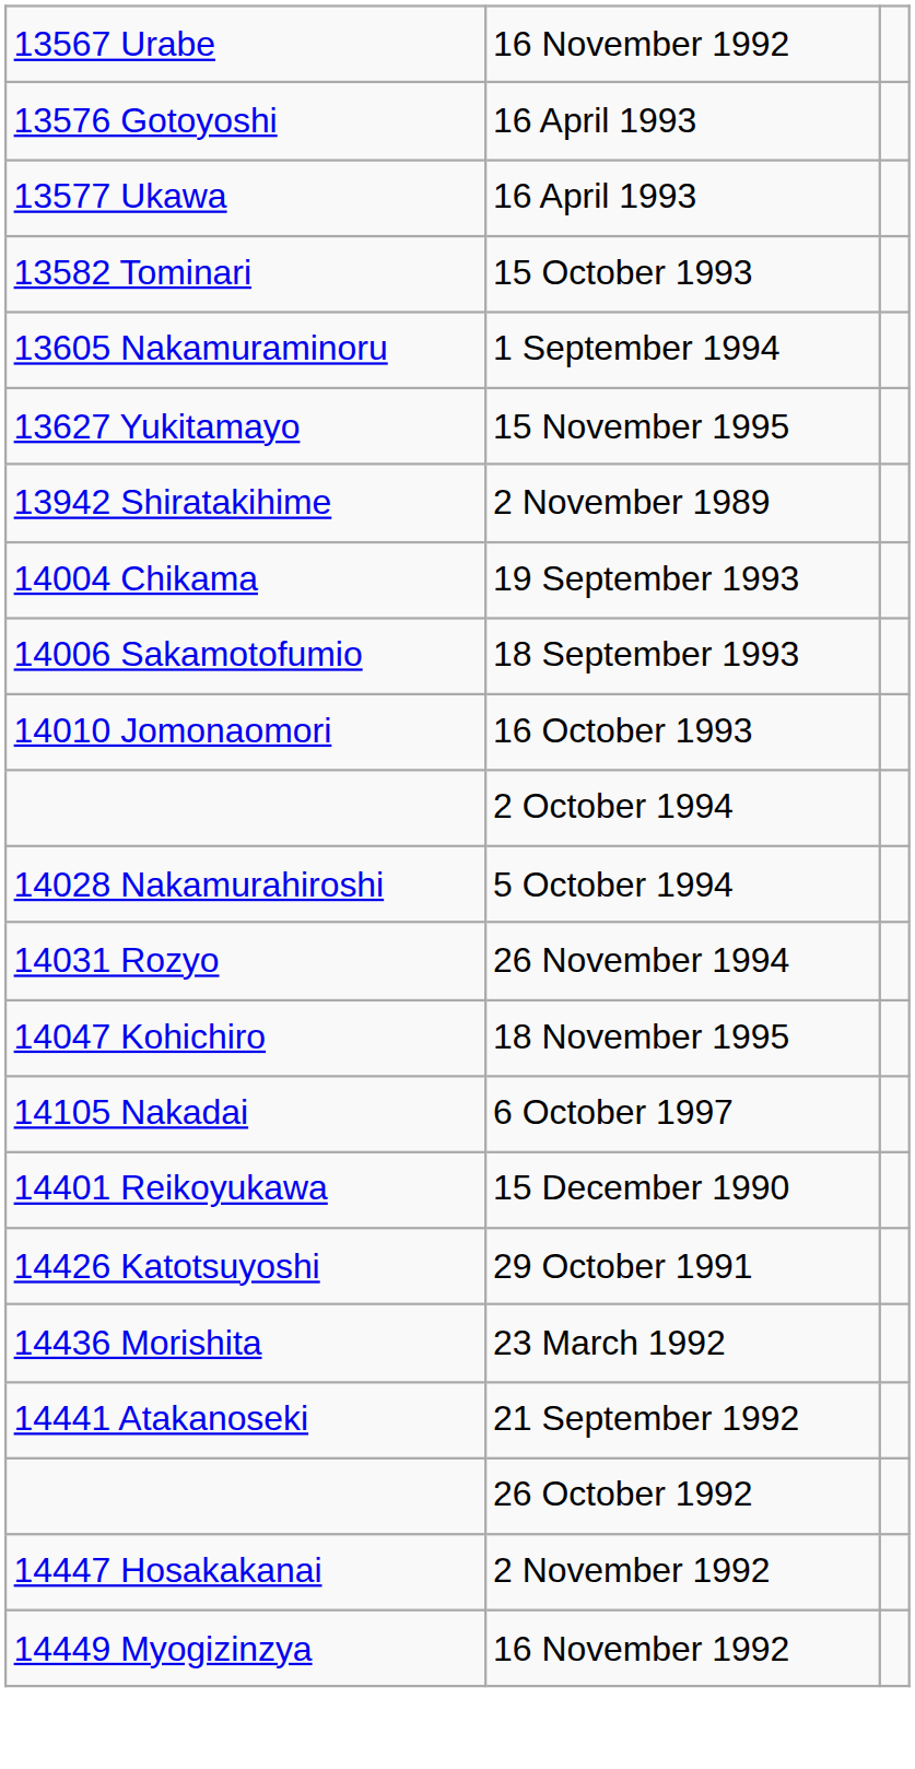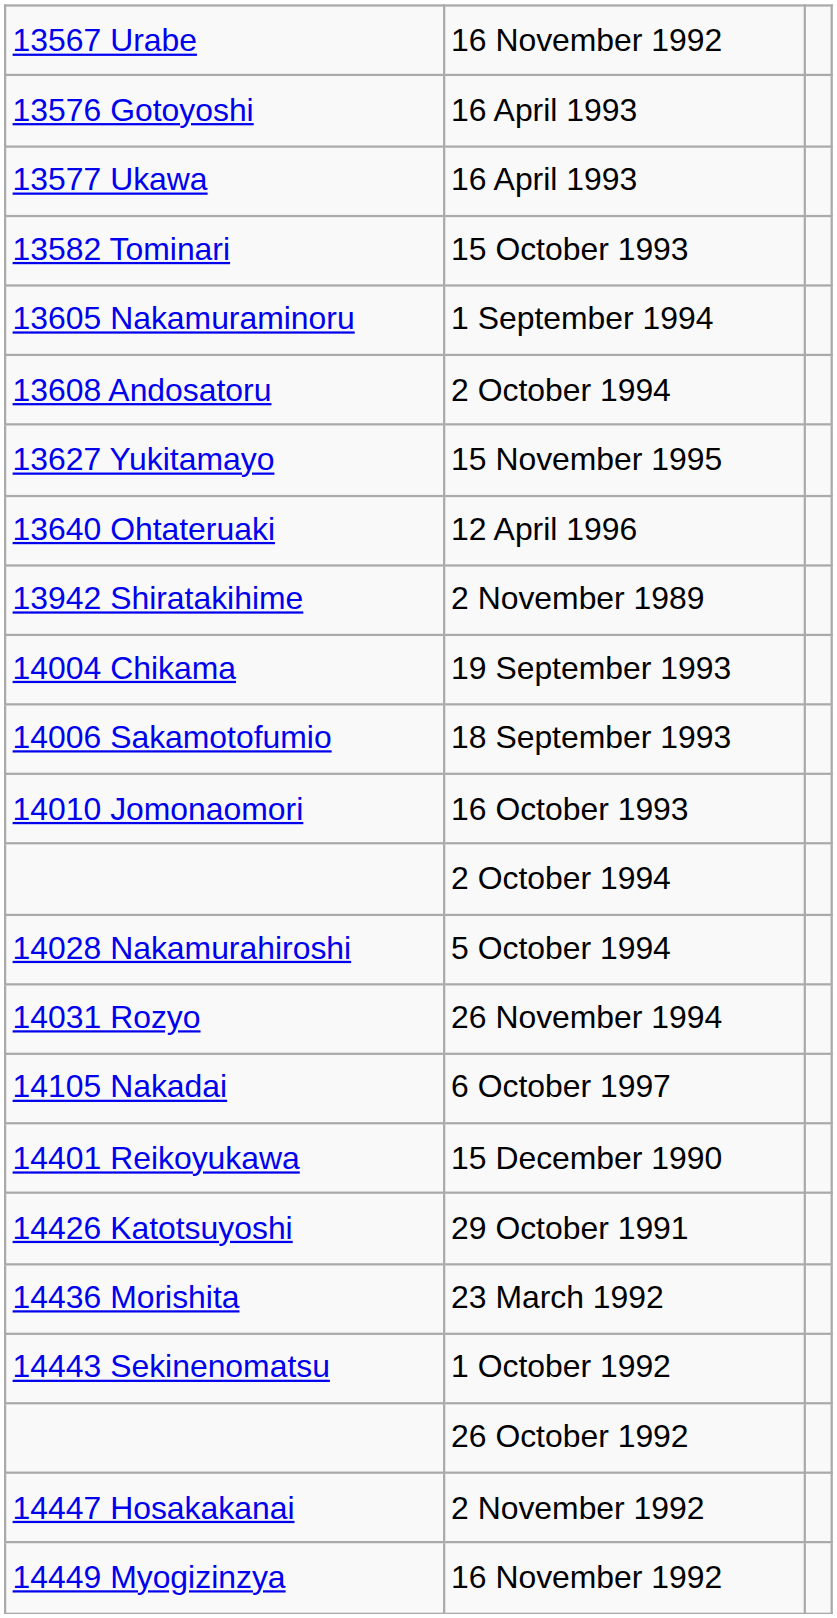+ row: 13608 Andosatoru | 2 October 1994
+ row: 13640 Ohtateruaki | 12 April 1996
- row: 14047 Kohichiro | 18 November 1995
- row: 14441 Atakanoseki | 21 September 1992
+ row: 14443 Sekinenomatsu | 1 October 1992
